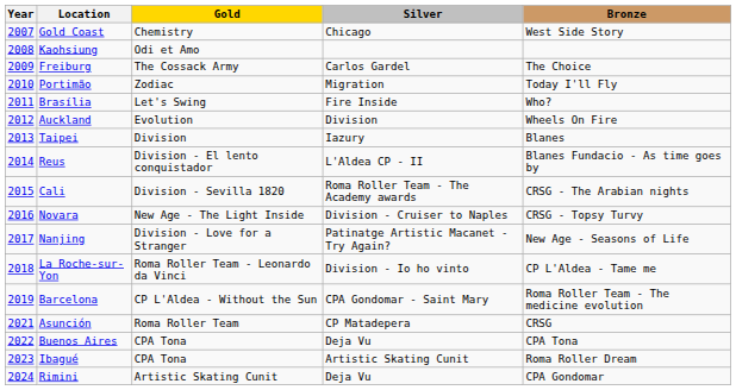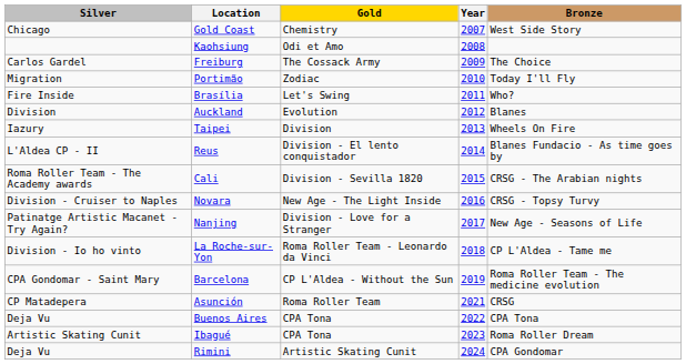columns swapped: Year <-> Silver
Auckland | Bronze: Wheels On Fire -> Blanes
Taipei | Bronze: Blanes -> Wheels On Fire
